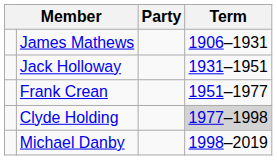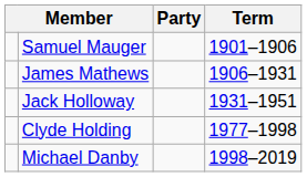+ row: Samuel Mauger | 1901–1906
- row: Frank Crean | 1951–1977
Clyde Holding | Term: lightgrey background -> no background
